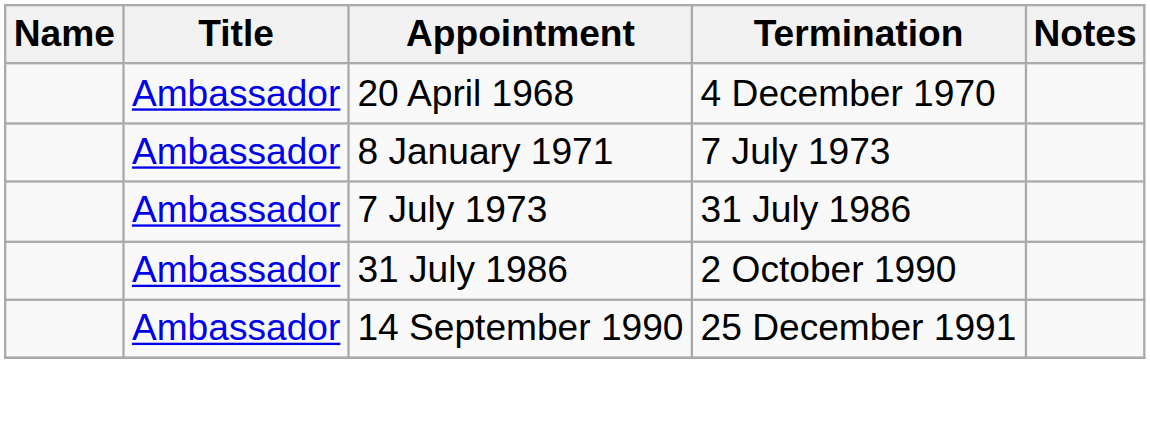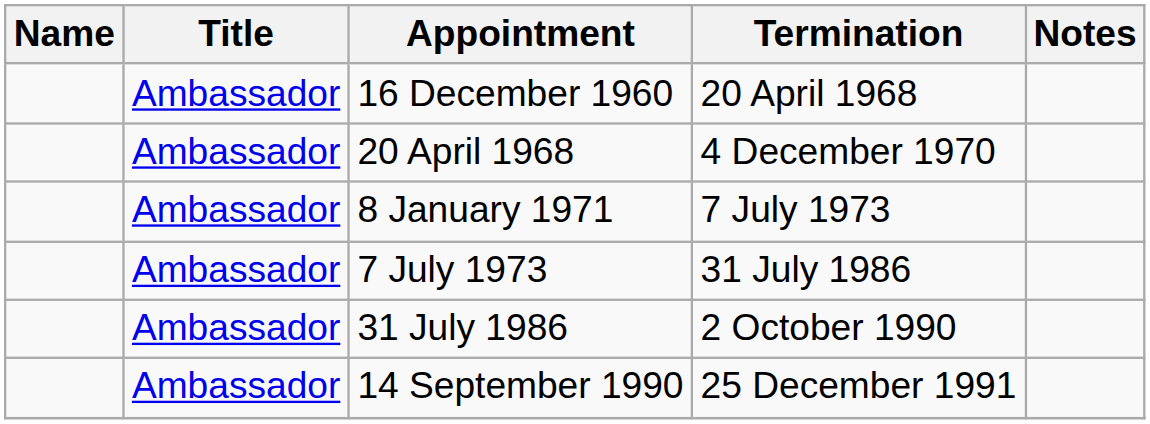+ row: Ambassador | 16 December 1960 | 20 April 1968
